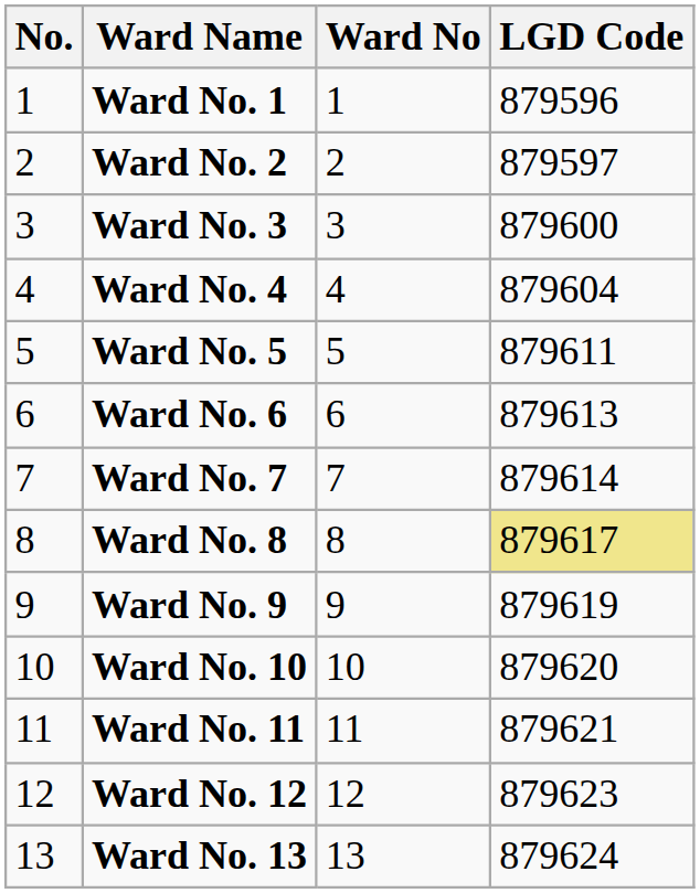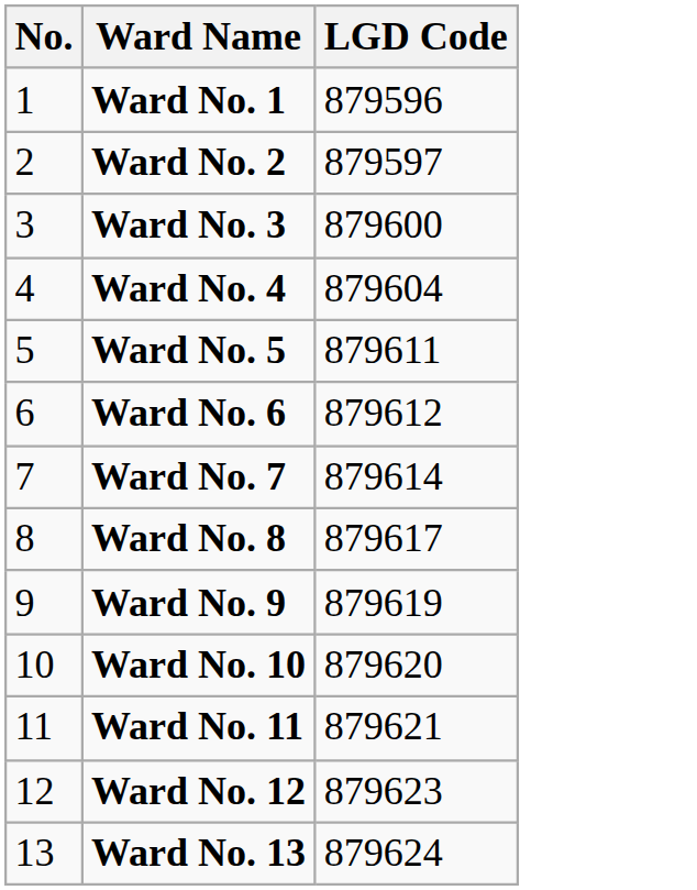- column: Ward No | 1 | 2 | 3 | 4 | 5 | 6 | 7 | 8 | 9 | 10 | 11 | 12 | 13
Ward No. 6 | LGD Code: 879613 -> 879612
Ward No. 8 | LGD Code: khaki background -> no background
